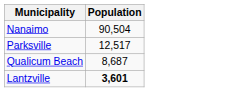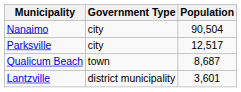+ column: Government Type | city | city | town | district municipality
Lantzville | Population: bold -> normal
